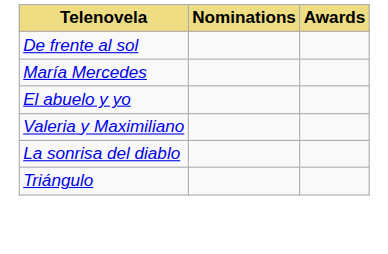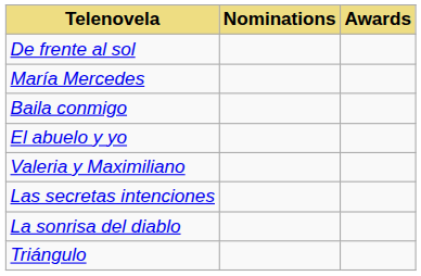+ row: Baila conmigo
+ row: Las secretas intenciones
